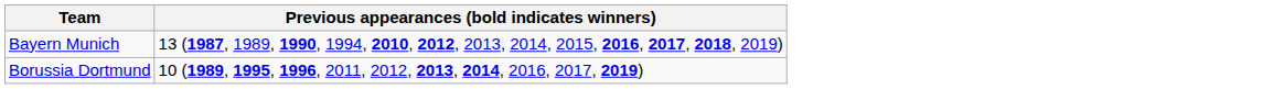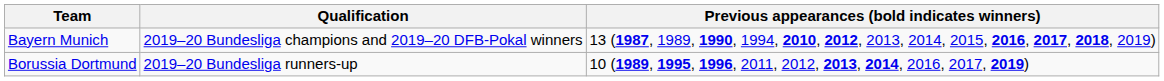+ column: Qualification | 2019–20 Bundesliga champions and 2019–20 DFB-Pokal winners | 2019–20 Bundesliga runners-up
